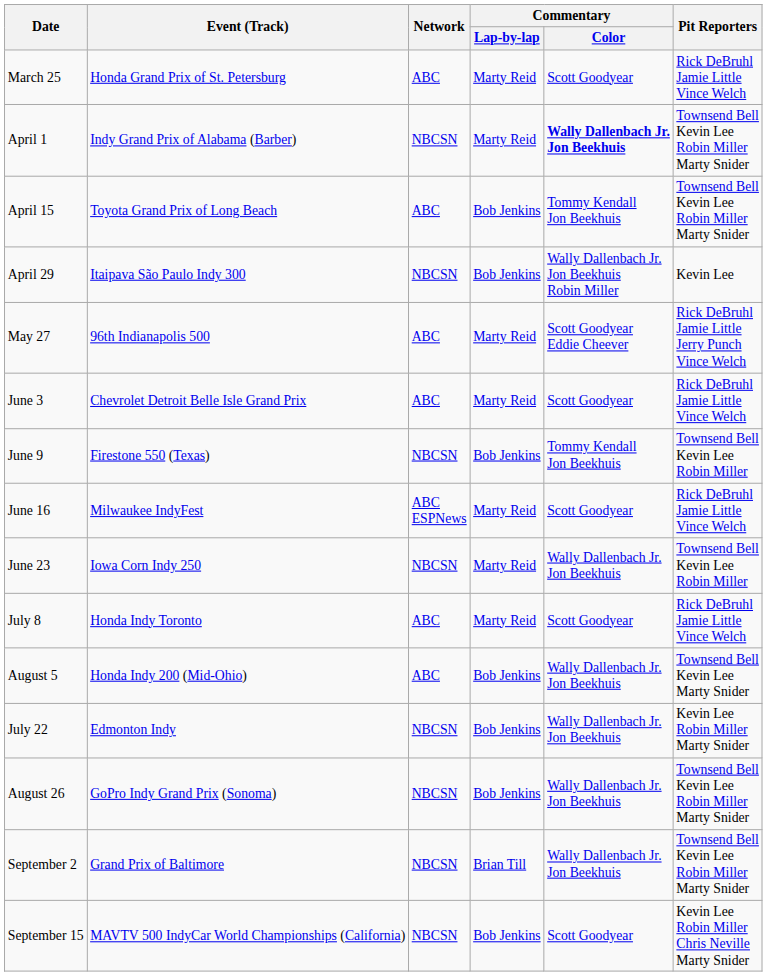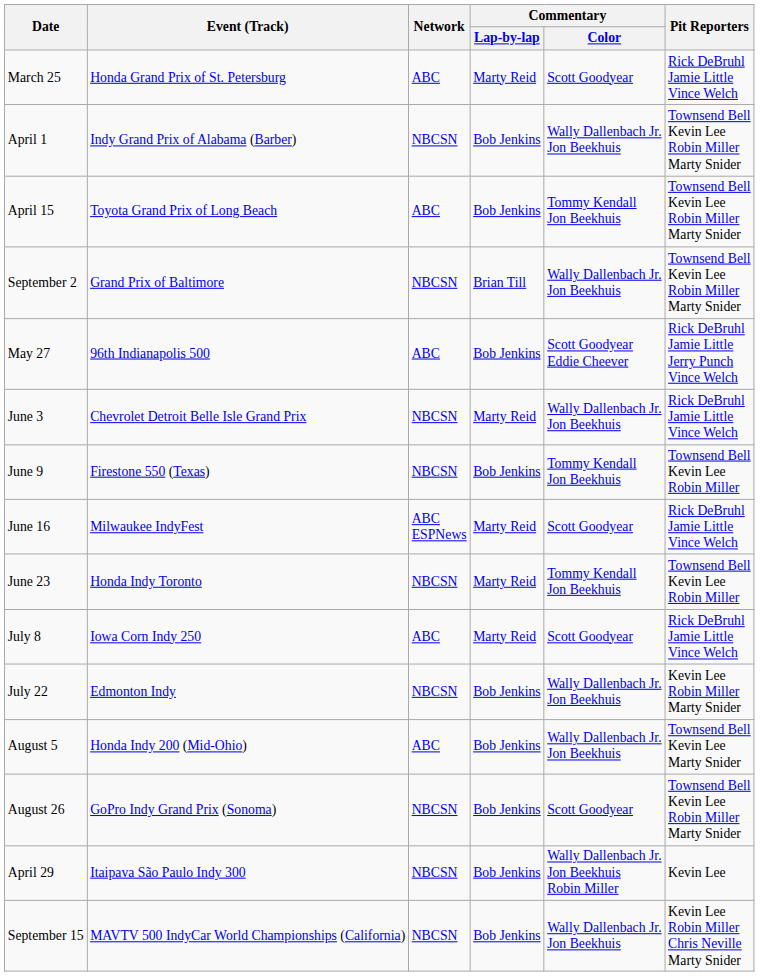April 1 | Commentary / Lap-by-lap: Marty Reid -> Bob Jenkins
April 1 | Commentary / Color: bold -> normal
rows swapped: April 29 <-> September 2
May 27 | Commentary / Lap-by-lap: Marty Reid -> Bob Jenkins
June 3 | Network: ABC -> NBCSN
June 3 | Commentary / Color: Scott Goodyear -> Wally Dallenbach Jr. Jon Beekhuis
June 23 | Event (Track): Iowa Corn Indy 250 -> Honda Indy Toronto
June 23 | Commentary / Color: Wally Dallenbach Jr. Jon Beekhuis -> Tommy Kendall Jon Beekhuis
July 8 | Event (Track): Honda Indy Toronto -> Iowa Corn Indy 250
rows swapped: July 22 <-> August 5
August 26 | Commentary / Color: Wally Dallenbach Jr. Jon Beekhuis -> Scott Goodyear
September 15 | Commentary / Color: Scott Goodyear -> Wally Dallenbach Jr. Jon Beekhuis
